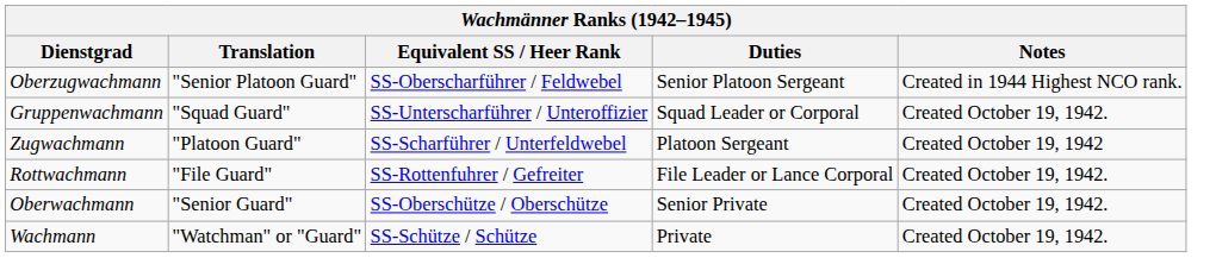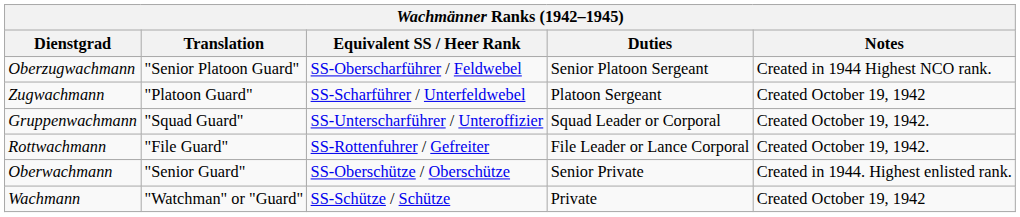rows swapped: Zugwachmann <-> Gruppenwachmann
Oberwachmann | Notes: Created October 19, 1942. -> Created in 1944. Highest enlisted rank.
Wachmann | Notes: Created October 19, 1942. -> Created October 19, 1942
